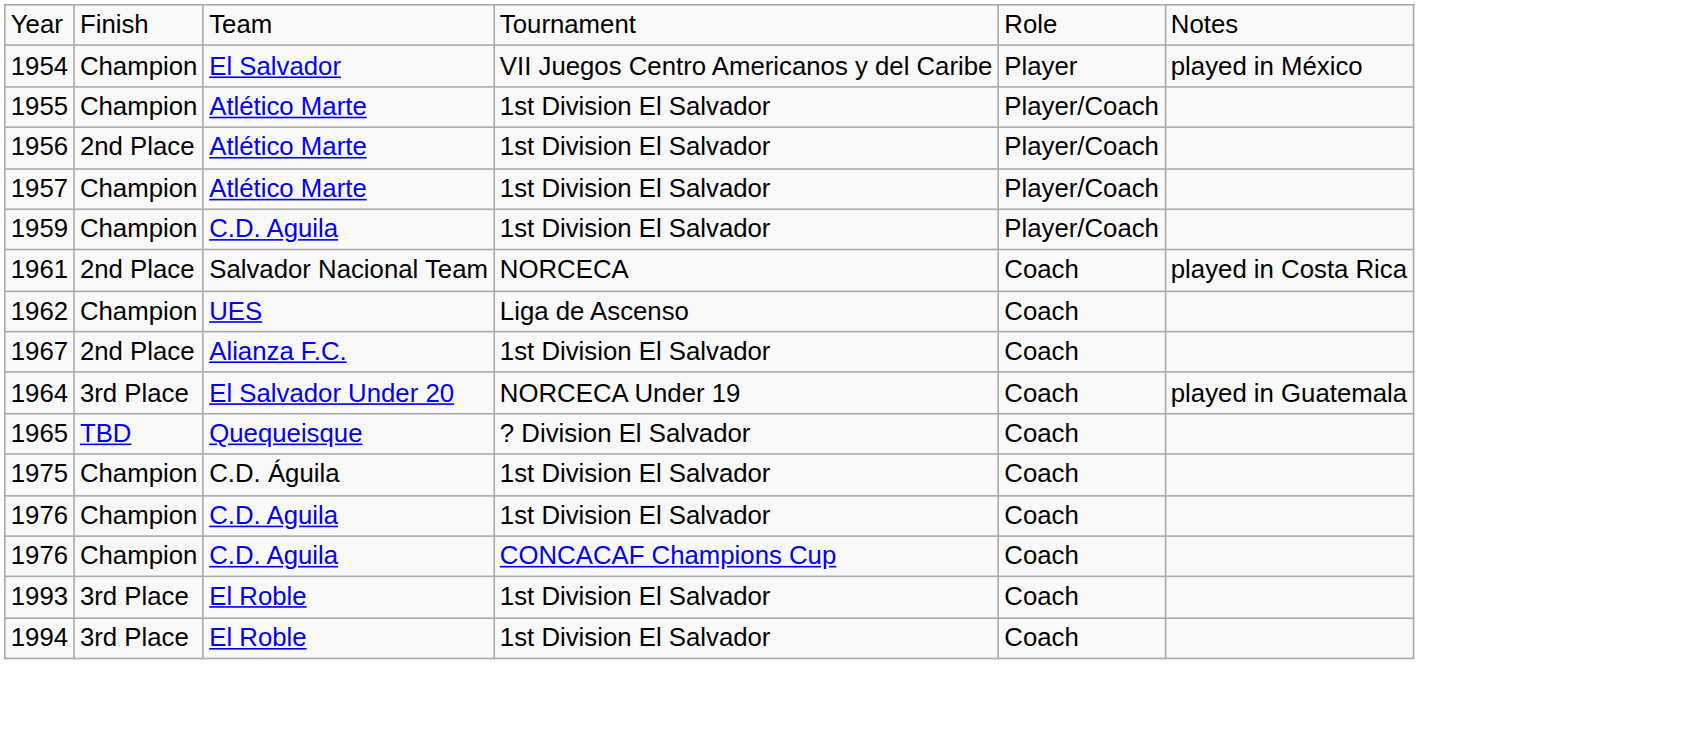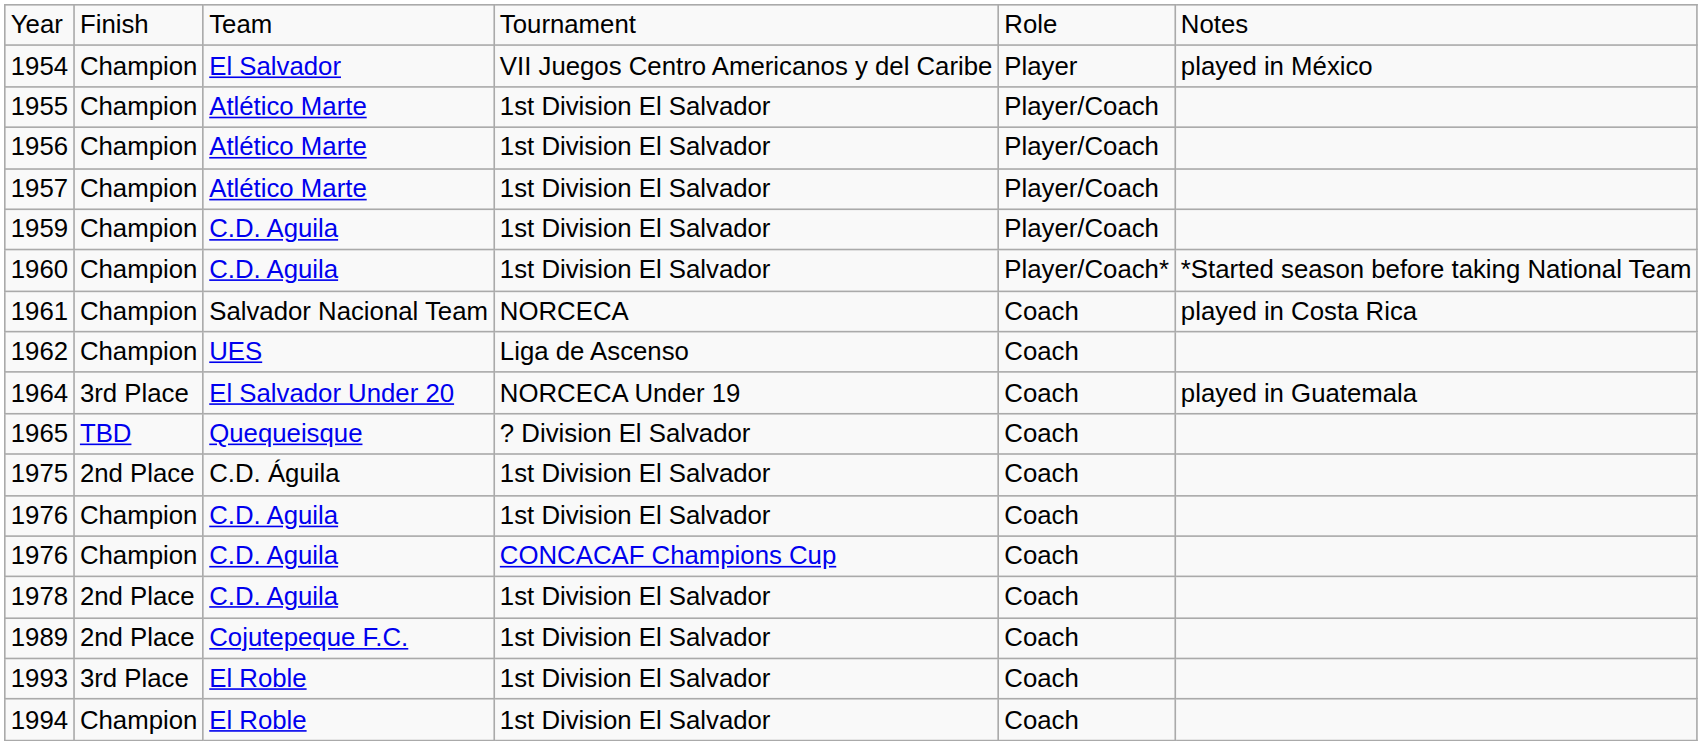1956 | column 2: 2nd Place -> Champion
+ row: 1960 | Champion | C.D. Aguila | 1st Division El Salvador | Player/Coach* | *Started season before taking National Team
1961 | column 2: 2nd Place -> Champion
- row: 1967 | 2nd Place | Alianza F.C. | 1st Division El Salvador | Coach
1975 | column 2: Champion -> 2nd Place
+ row: 1978 | 2nd Place | C.D. Aguila | 1st Division El Salvador | Coach
+ row: 1989 | 2nd Place | Cojutepeque F.C. | 1st Division El Salvador | Coach
1994 | column 2: 3rd Place -> Champion
